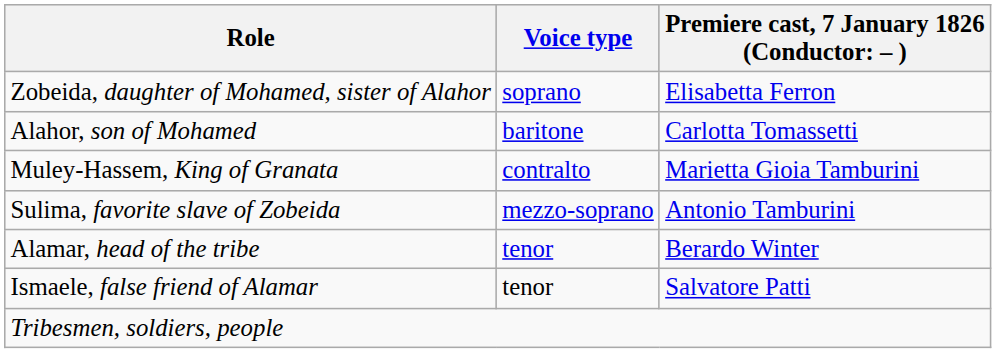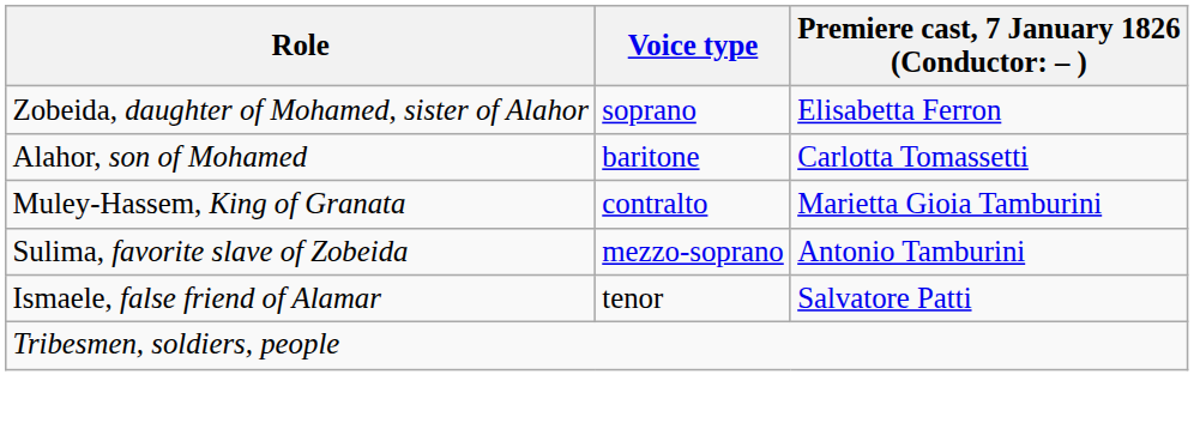- row: Alamar, head of the tribe | tenor | Berardo Winter
